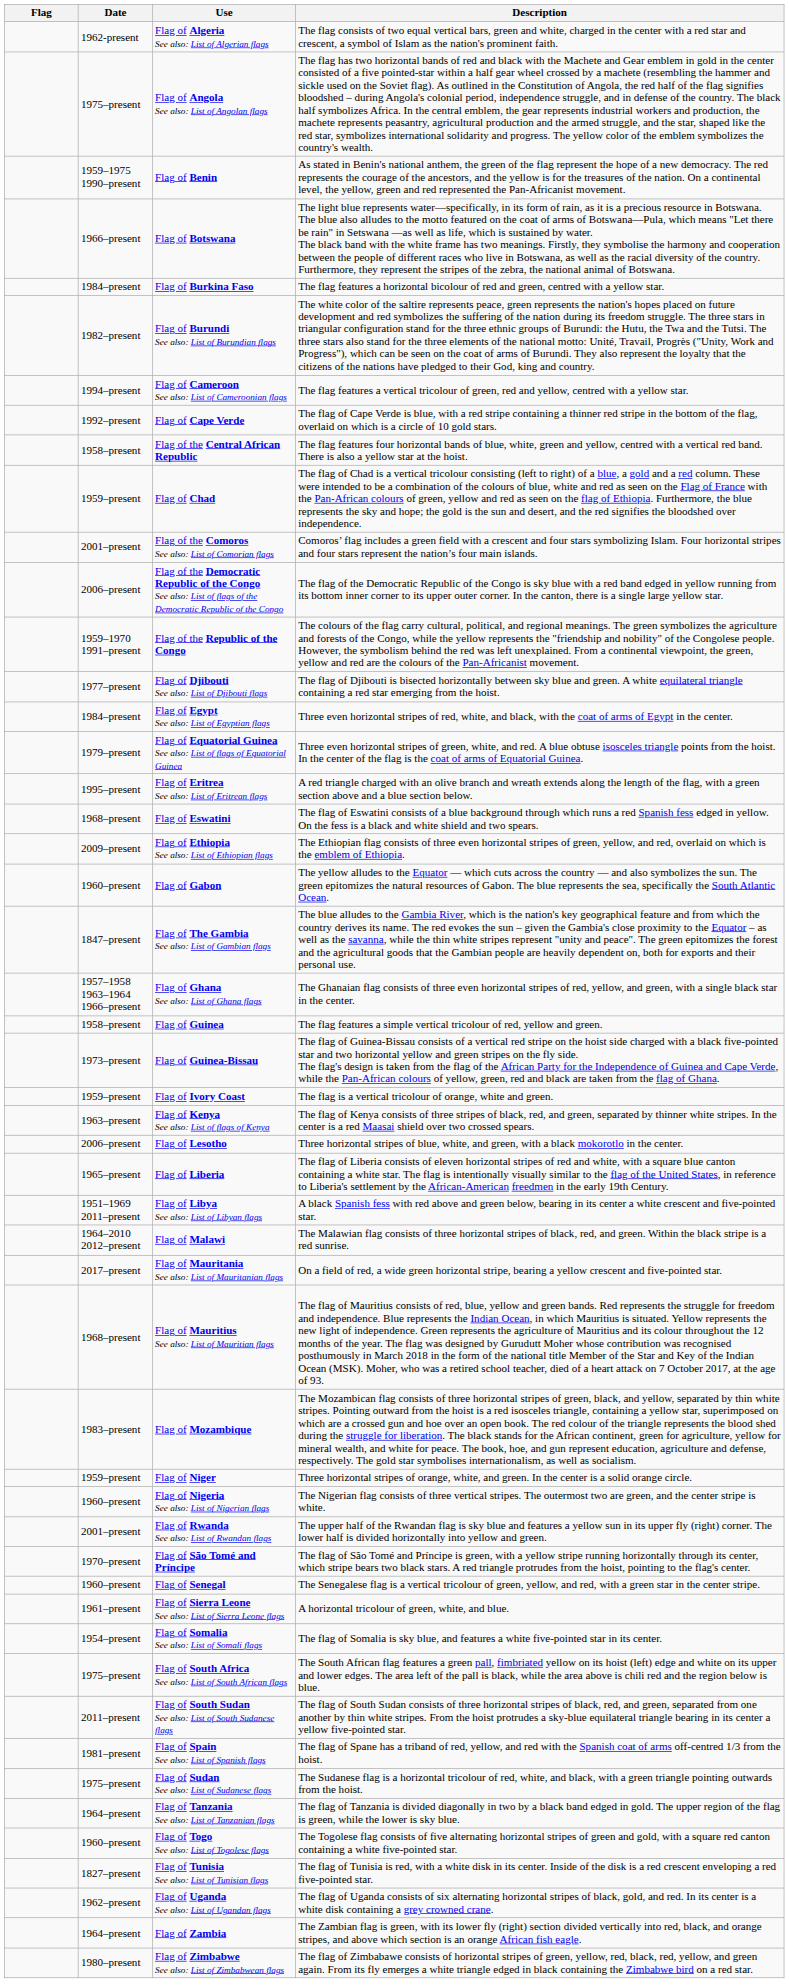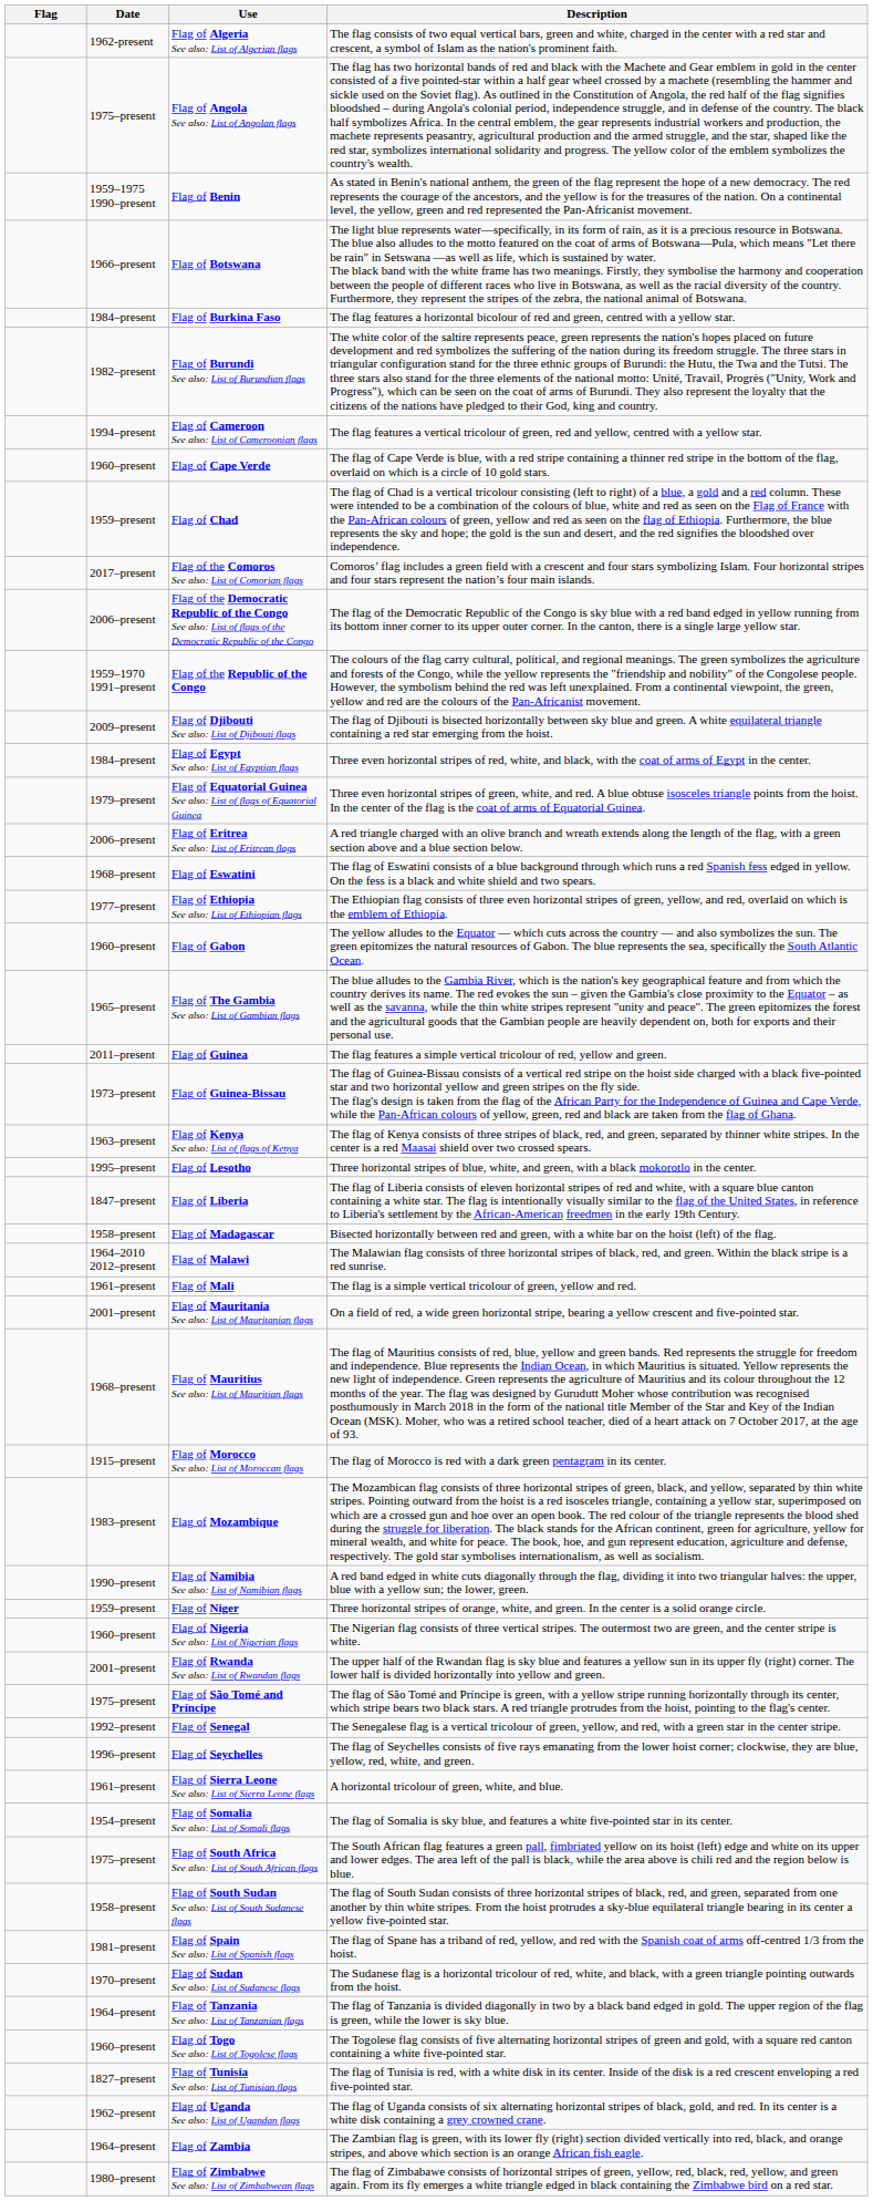Flag of Cape Verde | Date: 1992–present -> 1960–present
- row: 1958–present | Flag of the Central African Republic | The flag features four horizontal bands of blue, white, green and yellow, centred with a vertical red band. There is also a yellow star at the hoist.
Flag of the Comoros See also: List of Comorian flags | Date: 2001–present -> 2017–present
Flag of Djibouti See also: List of Djibouti flags | Date: 1977–present -> 2009–present
Flag of Eritrea See also: List of Eritrean flags | Date: 1995–present -> 2006–present
Flag of Ethiopia See also: List of Ethiopian flags | Date: 2009–present -> 1977–present
Flag of The Gambia See also: List of Gambian flags | Date: 1847–present -> 1965–present
- row: 1957–1958 1963–1964 1966–present | Flag of Ghana See also: List of Ghana flags | The Ghanaian flag consists of three even horizontal stripes of red, yellow, and green, with a single black star in the center.
Flag of Guinea | Date: 1958–present -> 2011–present
- row: 1959–present | Flag of Ivory Coast | The flag is a vertical tricolour of orange, white and green.
Flag of Lesotho | Date: 2006–present -> 1995–present
Flag of Liberia | Date: 1965–present -> 1847–present
- row: 1951–1969 2011–present | Flag of Libya See also: List of Libyan flags | A black Spanish fess with red above and green below, bearing in its center a white crescent and five-pointed star.
+ row: 1958–present | Flag of Madagascar | Bisected horizontally between red and green, with a white bar on the hoist (left) of the flag.
+ row: 1961–present | Flag of Mali | The flag is a simple vertical tricolour of green, yellow and red.
Flag of Mauritania See also: List of Mauritanian flags | Date: 2017–present -> 2001–present
+ row: 1915–present | Flag of Morocco See also: List of Moroccan flags | The flag of Morocco is red with a dark green pentagram in its center.
+ row: 1990–present | Flag of Namibia See also: List of Namibian flags | A red band edged in white cuts diagonally through the flag, dividing it into two triangular halves: the upper, blue with a yellow sun; the lower, green.
Flag of São Tomé and Príncipe | Date: 1970–present -> 1975–present
Flag of Senegal | Date: 1960–present -> 1992–present
+ row: 1996–present | Flag of Seychelles | The flag of Seychelles consists of five rays emanating from the lower hoist corner; clockwise, they are blue, yellow, red, white, and green.
Flag of South Sudan See also: List of South Sudanese flags | Date: 2011–present -> 1958–present
Flag of Sudan See also: List of Sudanese flags | Date: 1975–present -> 1970–present
